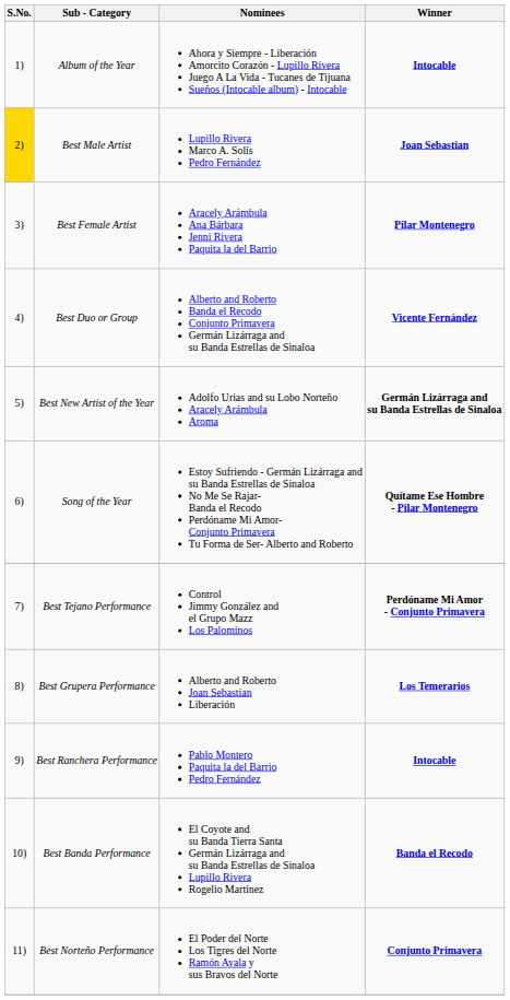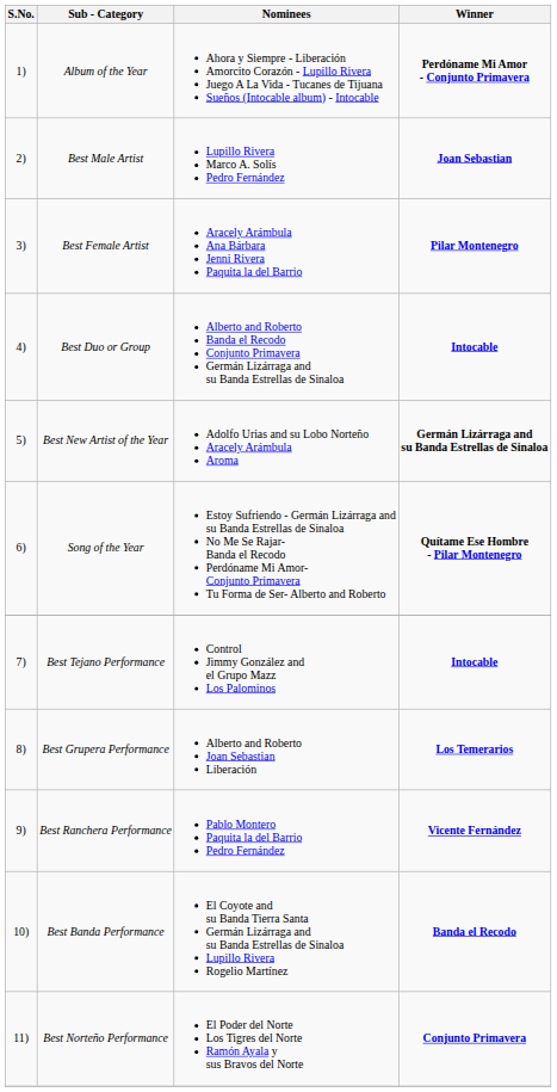Album of the Year | Winner: Intocable -> Perdóname Mi Amor - Conjunto Primavera
Best Male Artist | S.No.: gold background -> no background
Best Duo or Group | Winner: Vicente Fernández -> Intocable
Best Tejano Performance | Winner: Perdóname Mi Amor - Conjunto Primavera -> Intocable
Best Ranchera Performance | Winner: Intocable -> Vicente Fernández
